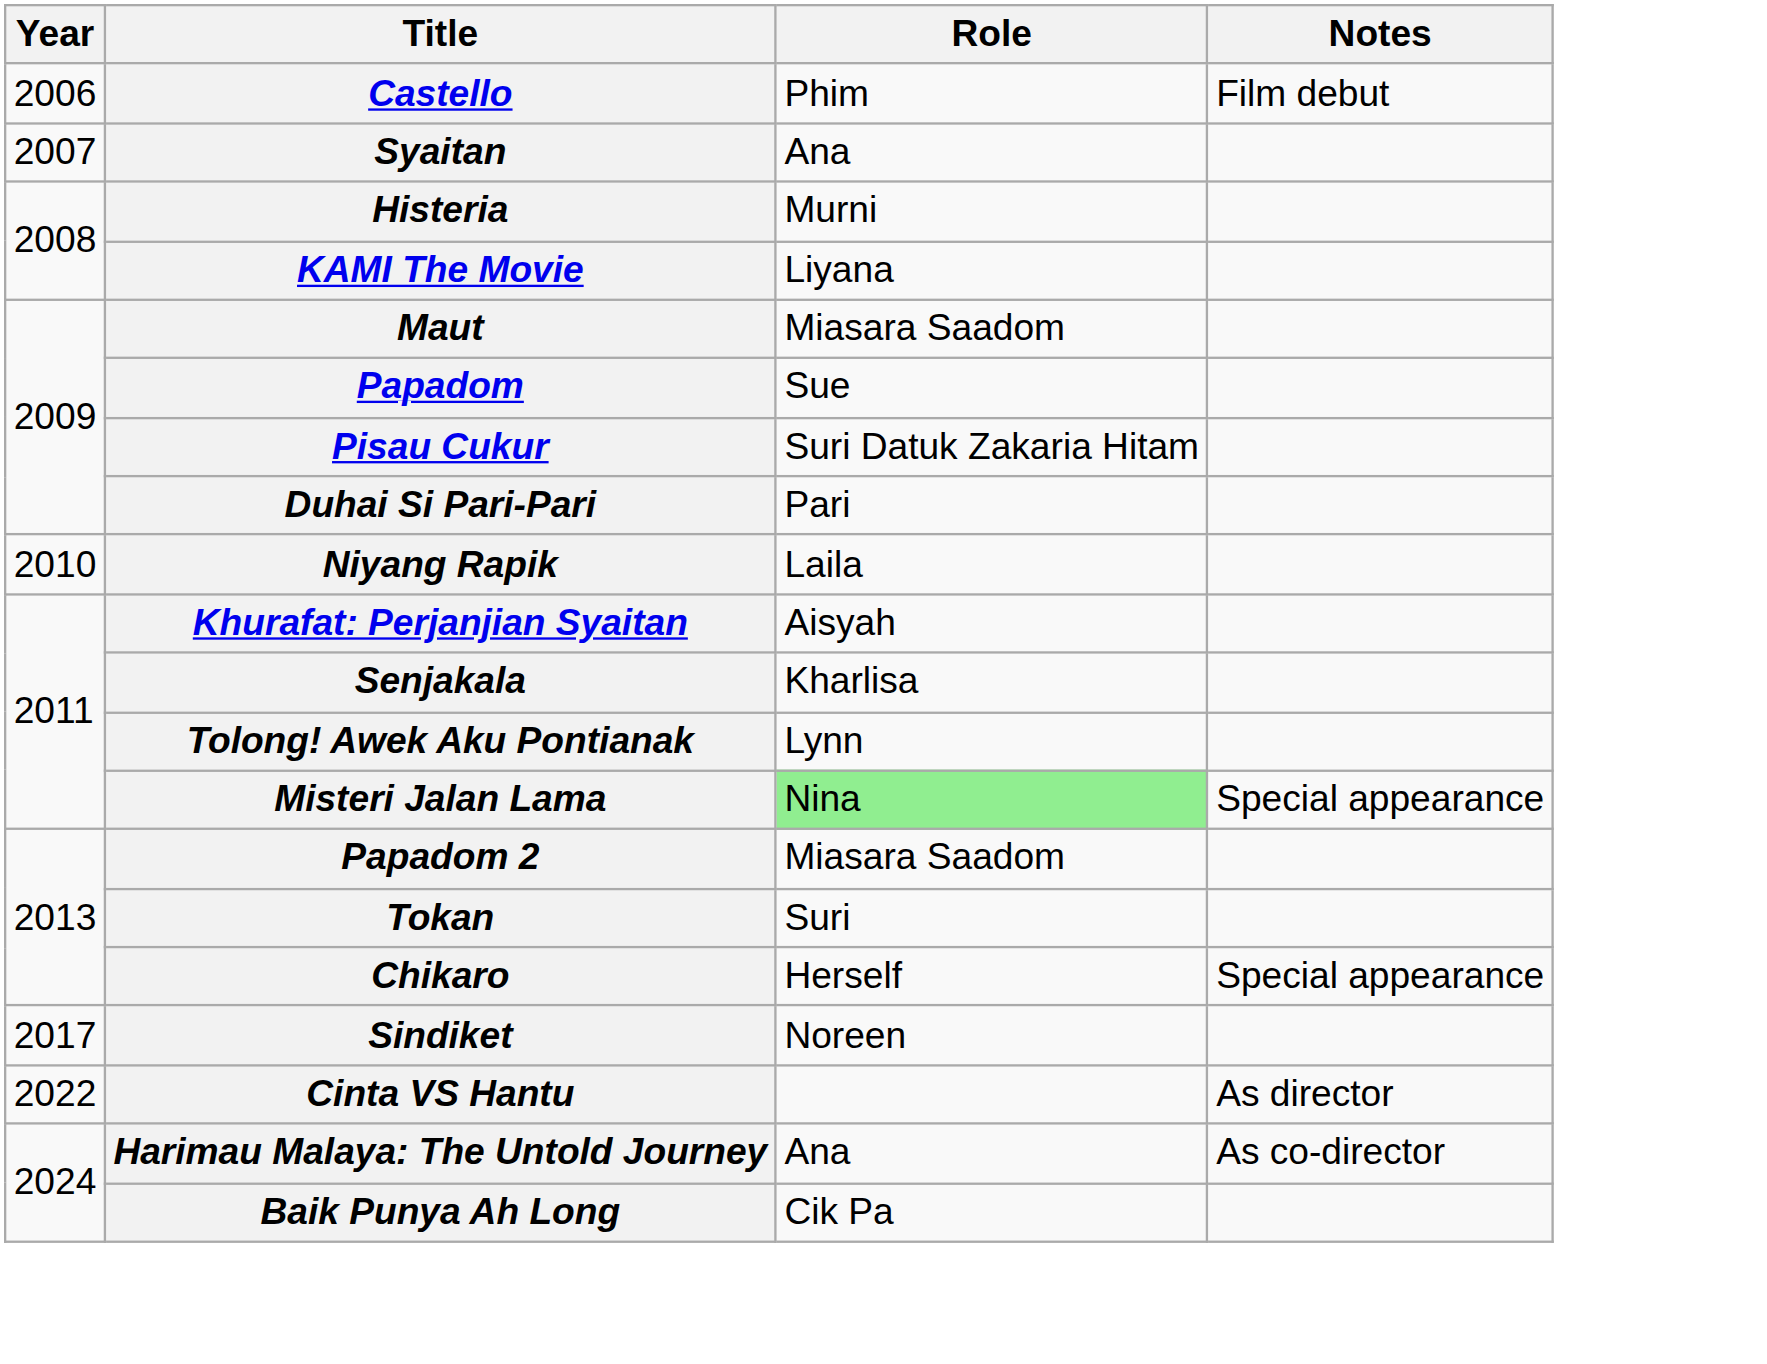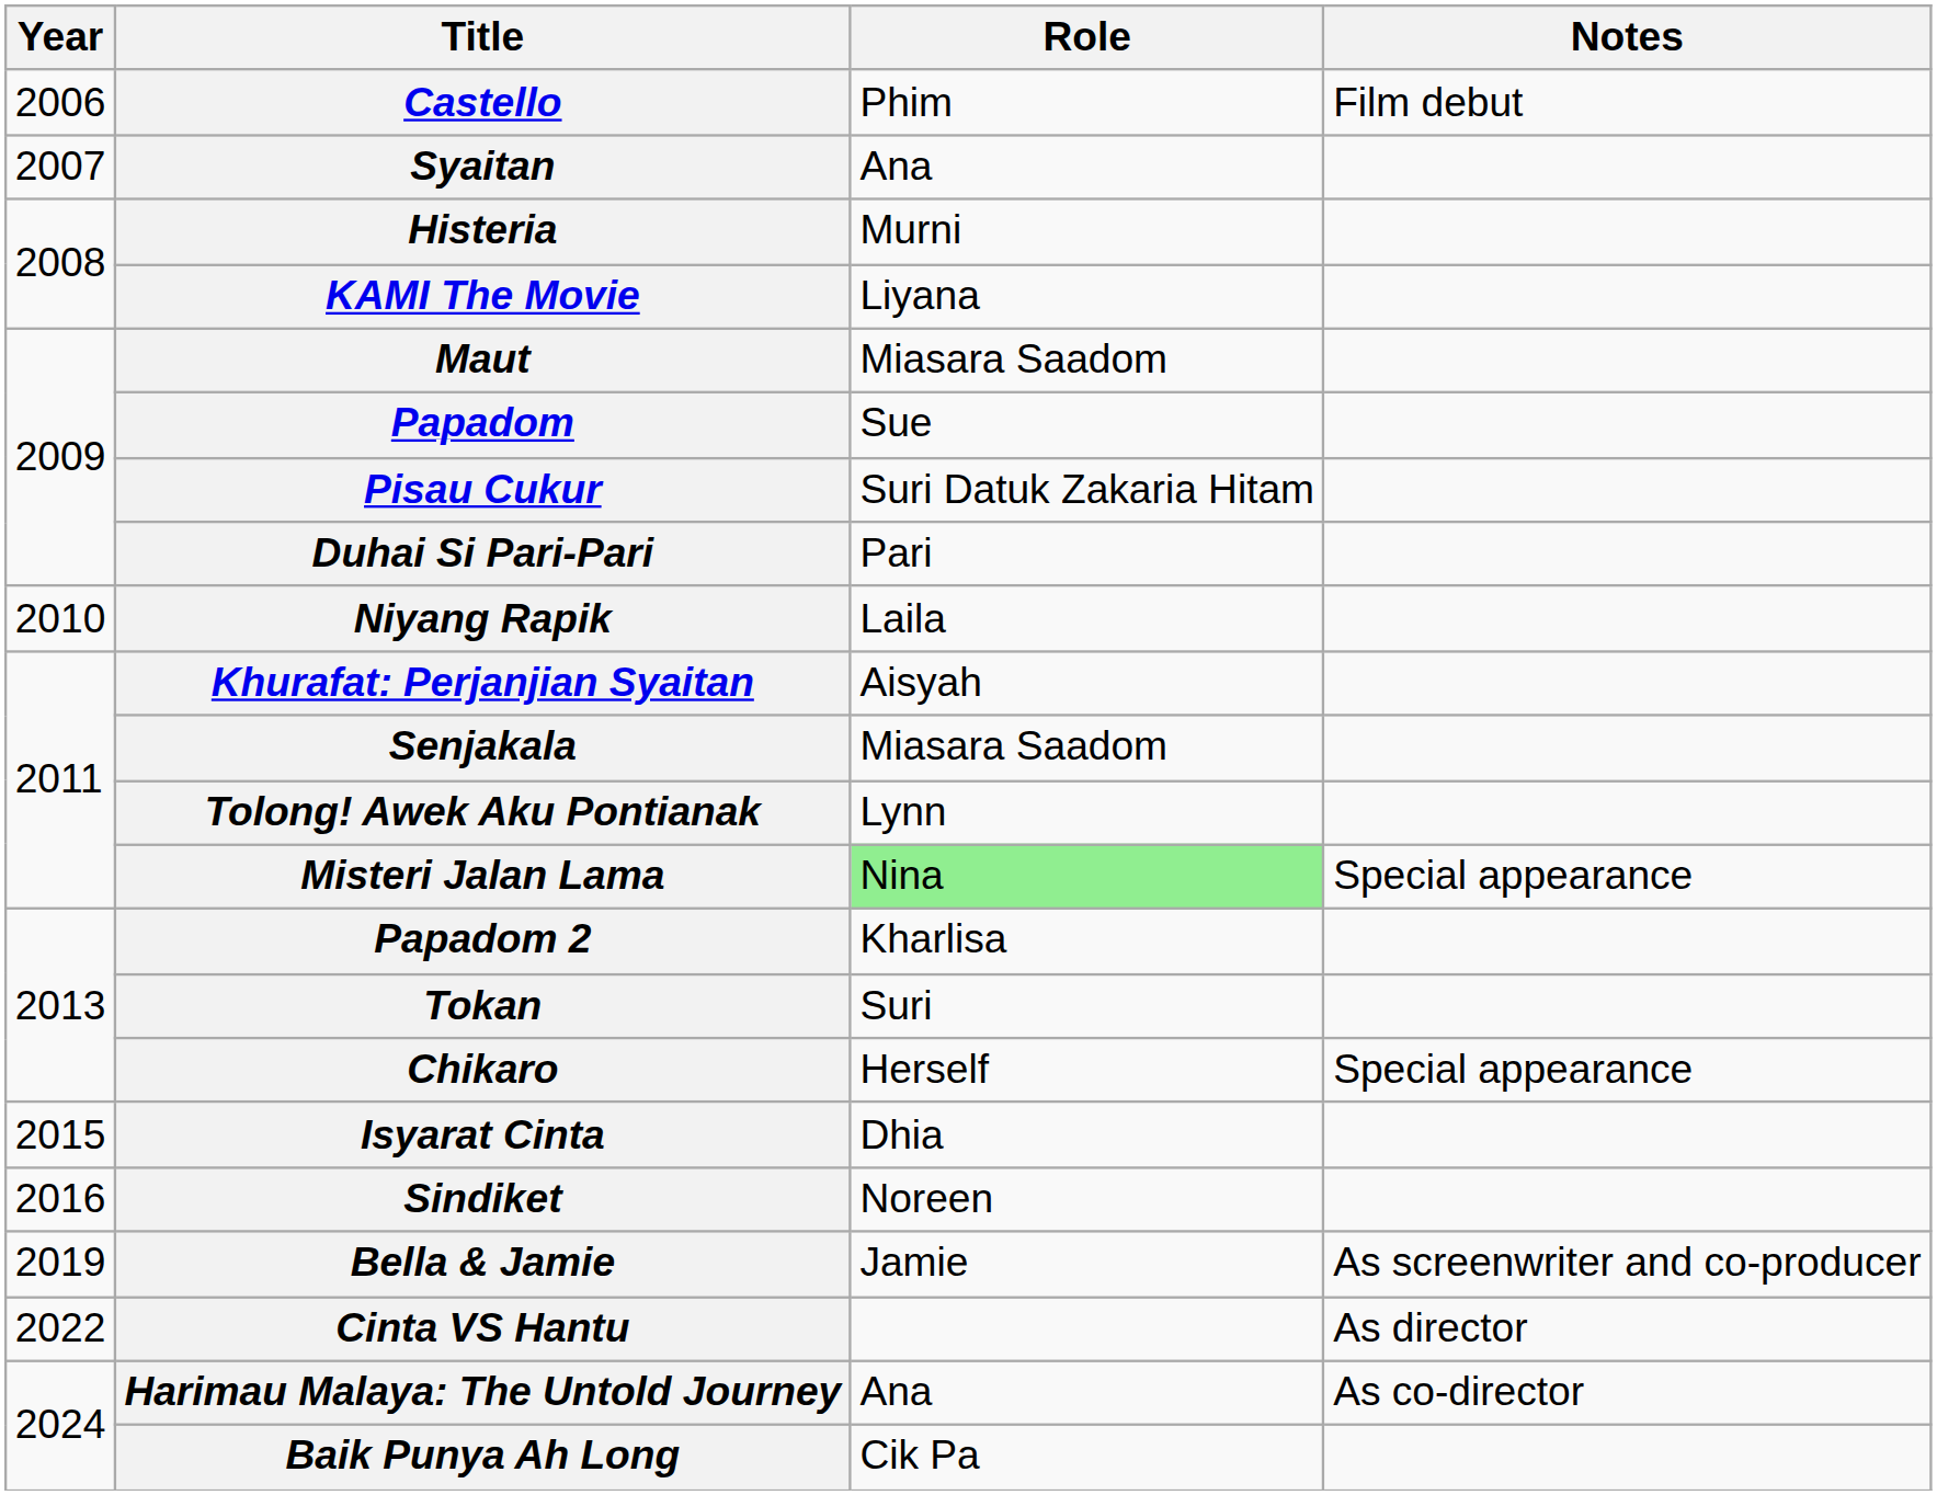Senjakala | Role: Kharlisa -> Miasara Saadom
Papadom 2 | Role: Miasara Saadom -> Kharlisa
+ row: 2015 | Isyarat Cinta | Dhia
Sindiket | Year: 2017 -> 2016
+ row: 2019 | Bella & Jamie | Jamie | As screenwriter and co-producer
